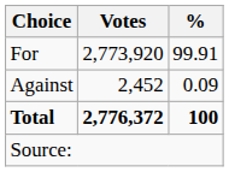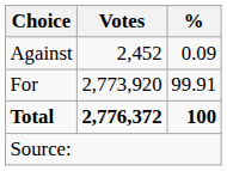rows swapped: For <-> Against
